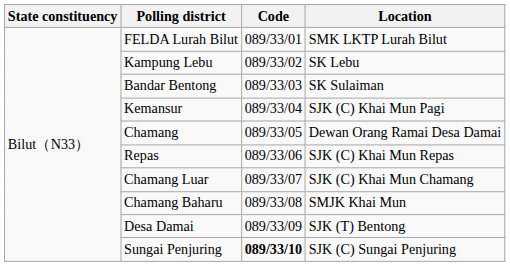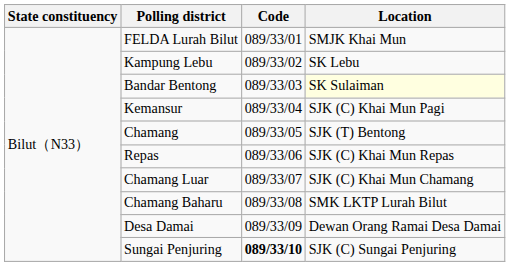FELDA Lurah Bilut | Location: SMK LKTP Lurah Bilut -> SMJK Khai Mun
Bandar Bentong | Location: no background -> lightyellow background
Chamang | Location: Dewan Orang Ramai Desa Damai -> SJK (T) Bentong
Chamang Baharu | Location: SMJK Khai Mun -> SMK LKTP Lurah Bilut
Desa Damai | Location: SJK (T) Bentong -> Dewan Orang Ramai Desa Damai
